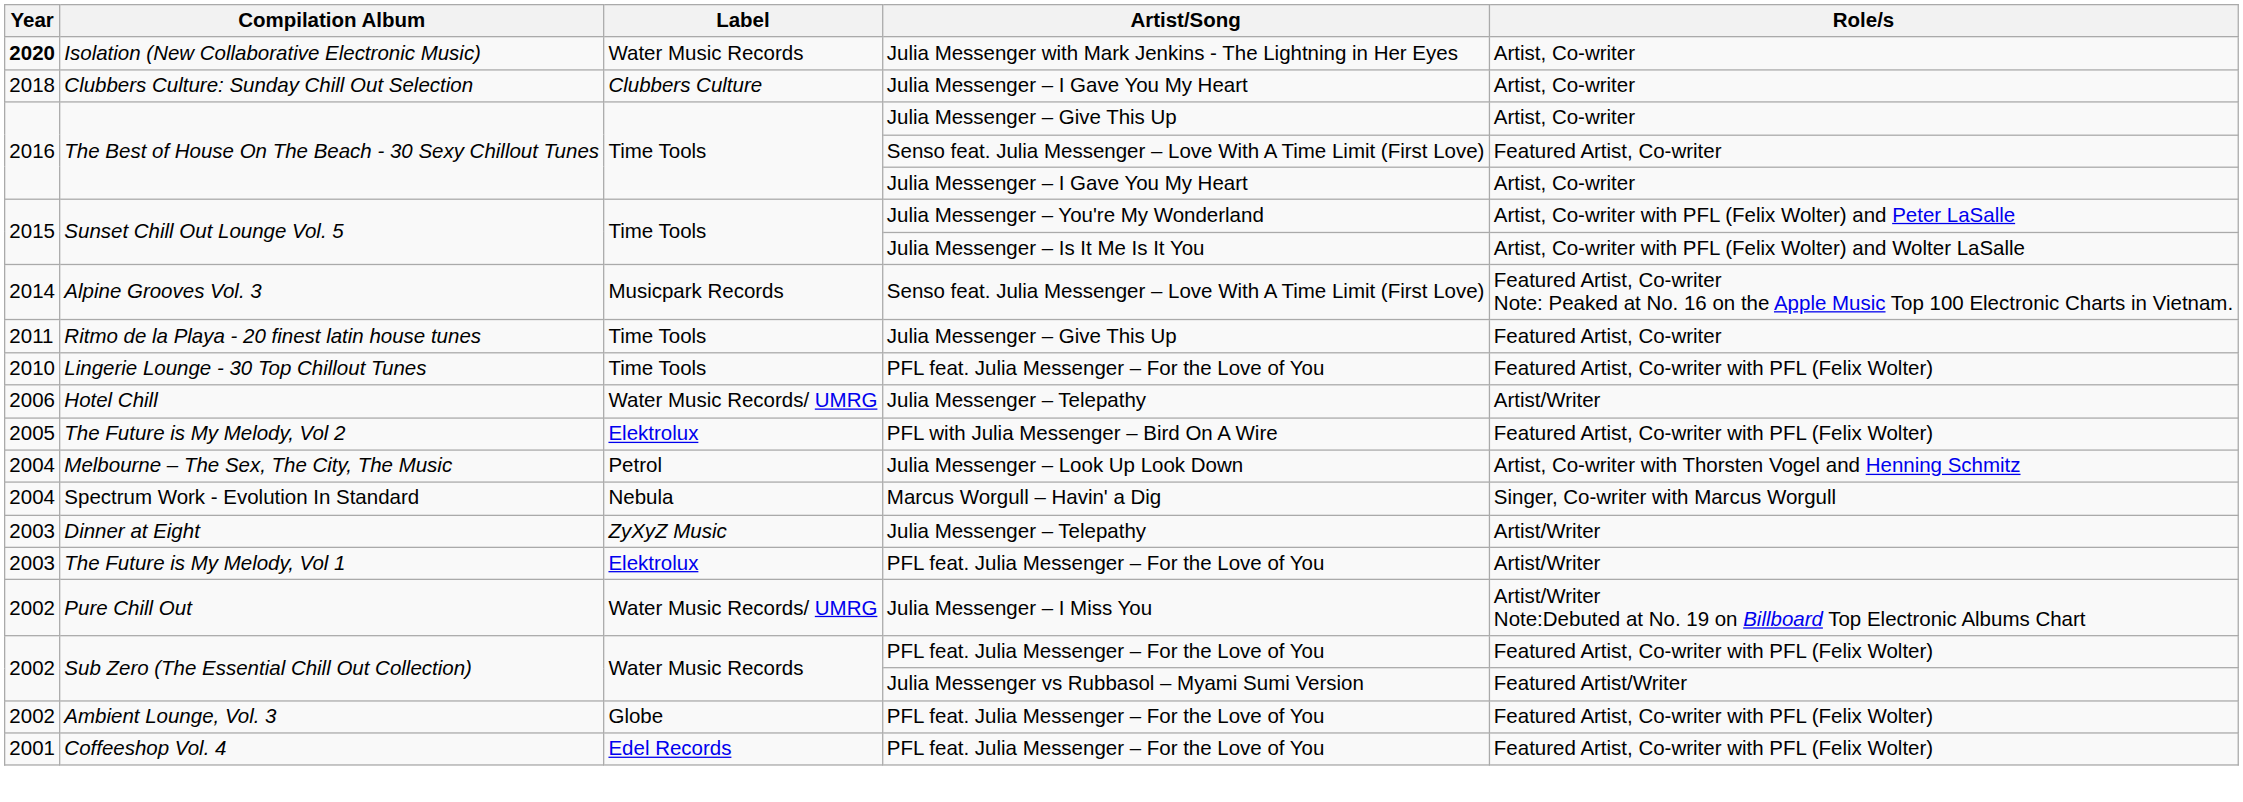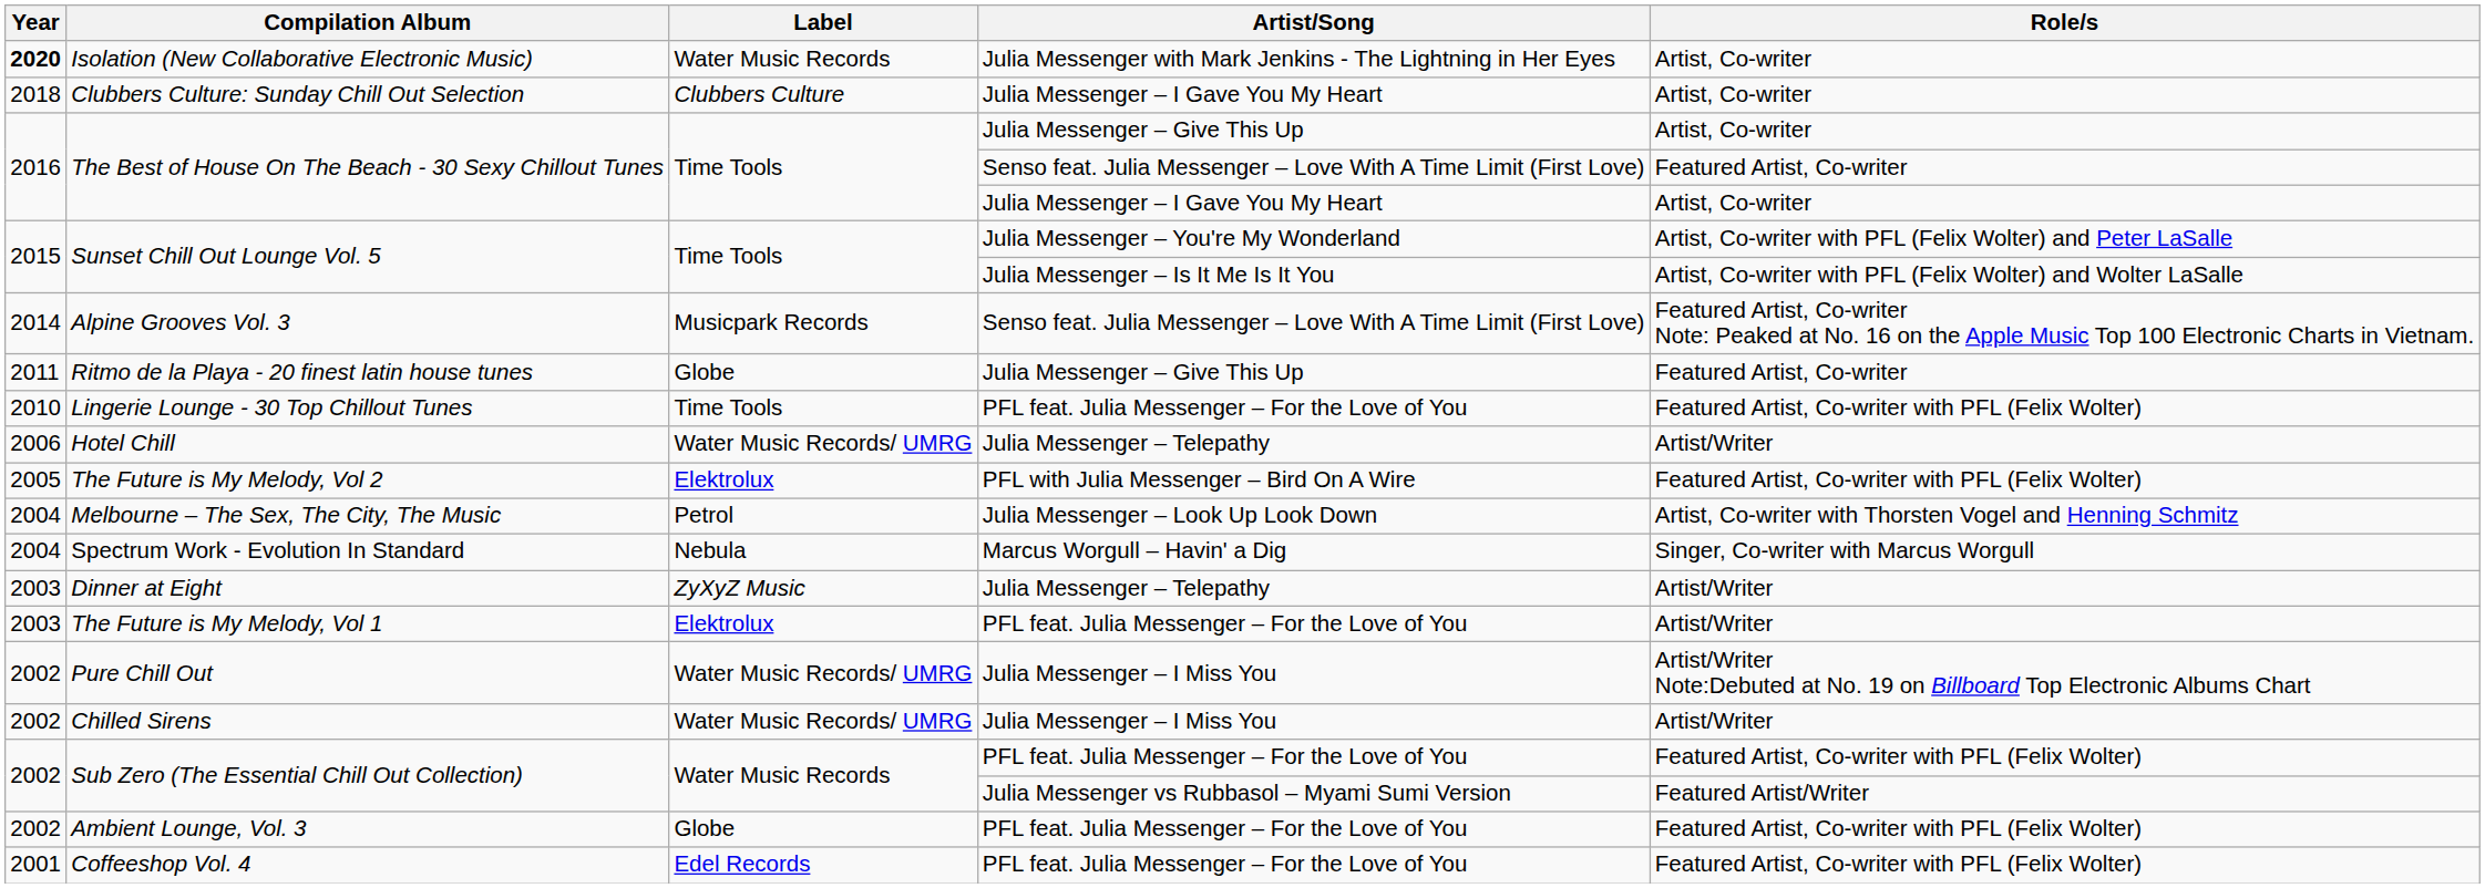Ritmo de la Playa - 20 finest latin house tunes | Label: Time Tools -> Globe
+ row: 2002 | Chilled Sirens | Water Music Records/ UMRG | Julia Messenger – I Miss You | Artist/Writer
